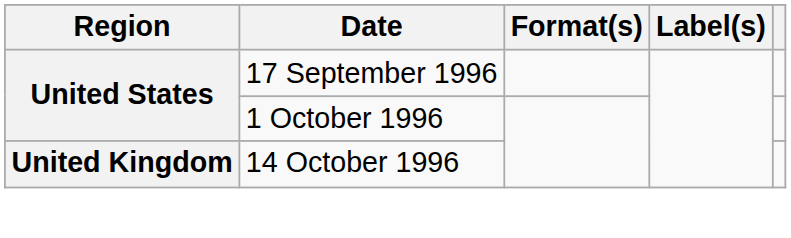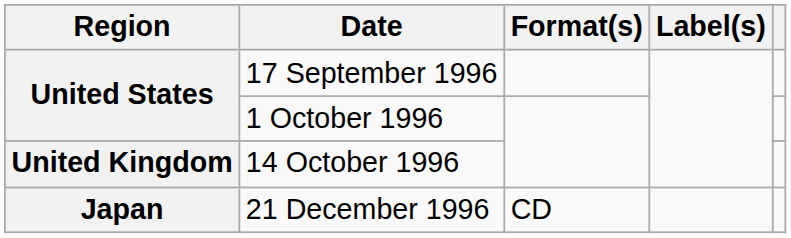+ row: Japan | 21 December 1996 | CD
